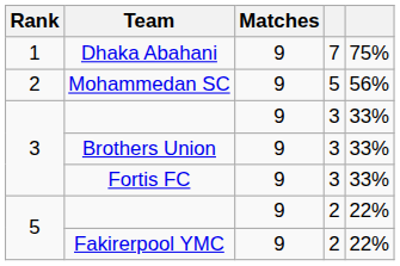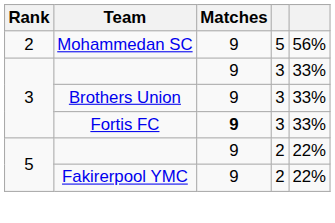- row: 1 | Dhaka Abahani | 9 | 7 | 75%
Fortis FC | Matches: normal -> bold
